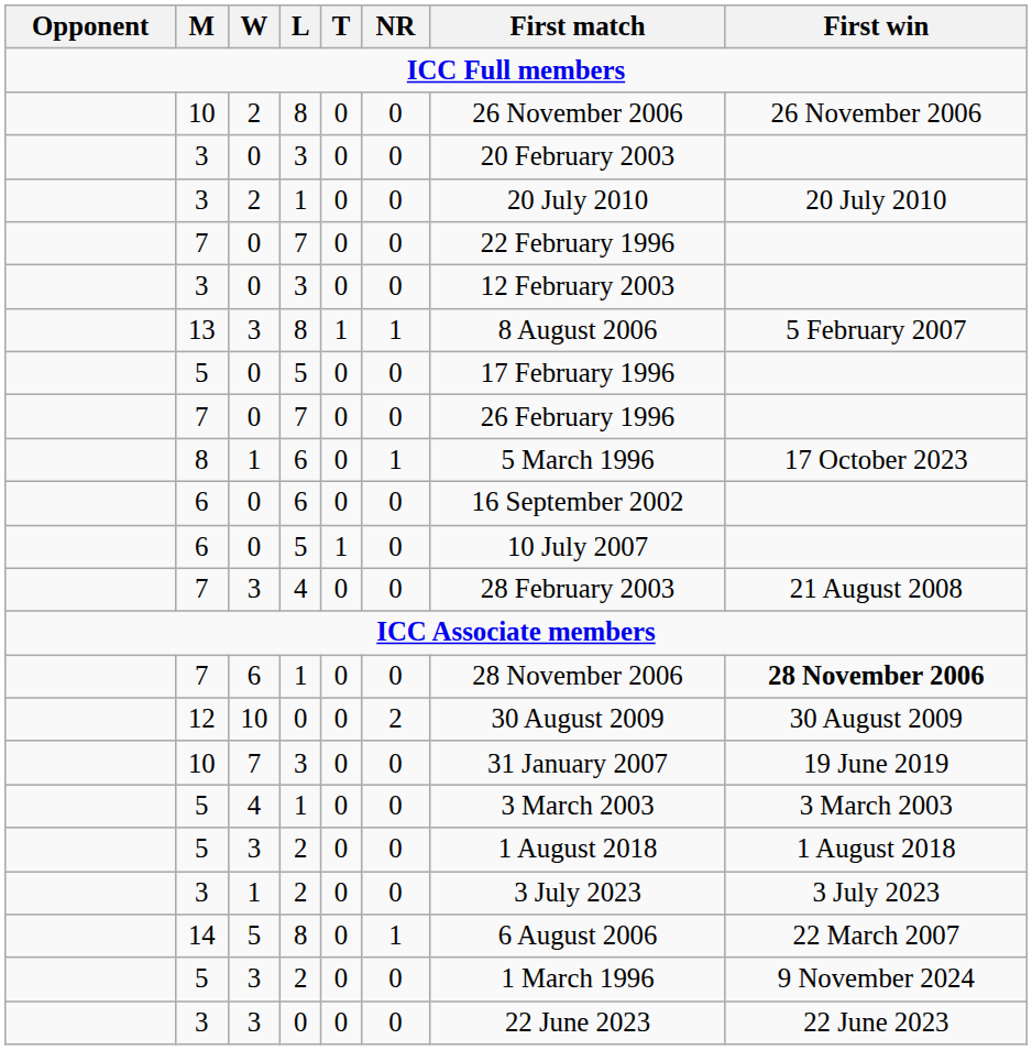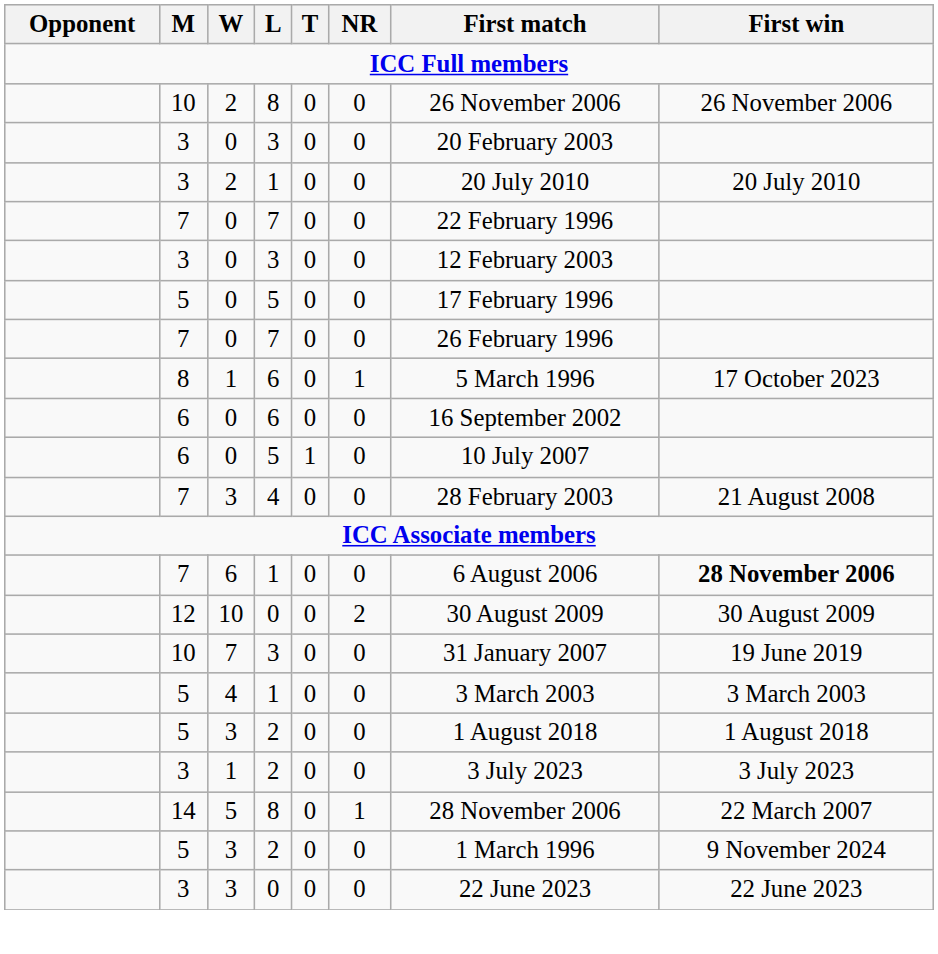- row: 13 | 3 | 8 | 1 | 1 | 8 August 2006 | 5 February 2007
7 / 1 | First match: 28 November 2006 -> 6 August 2006
14 | First match: 6 August 2006 -> 28 November 2006
